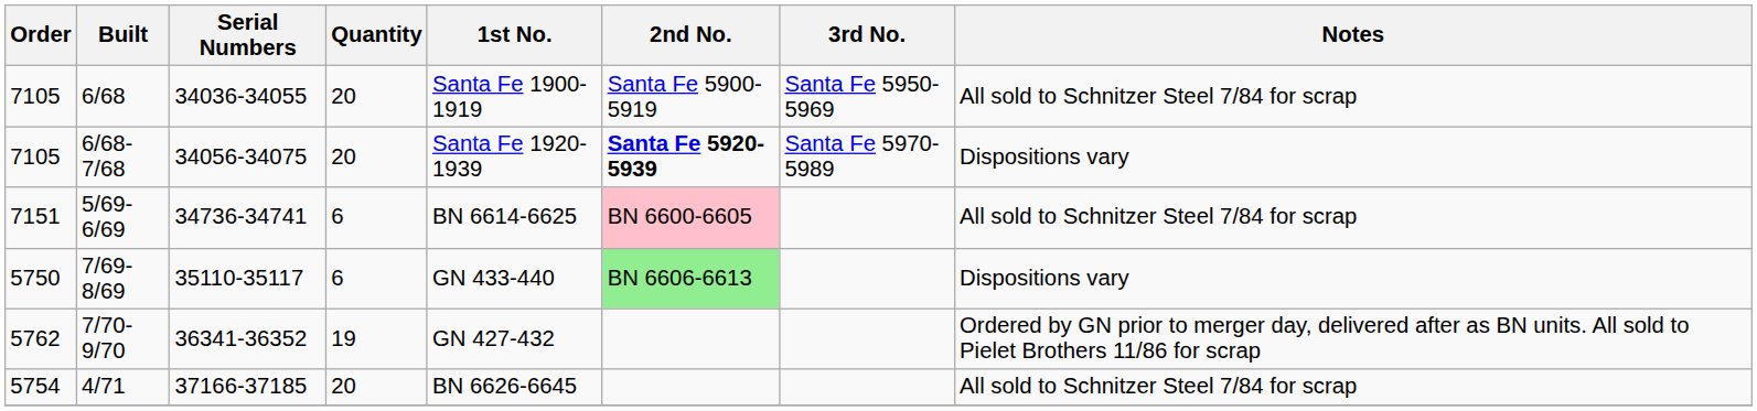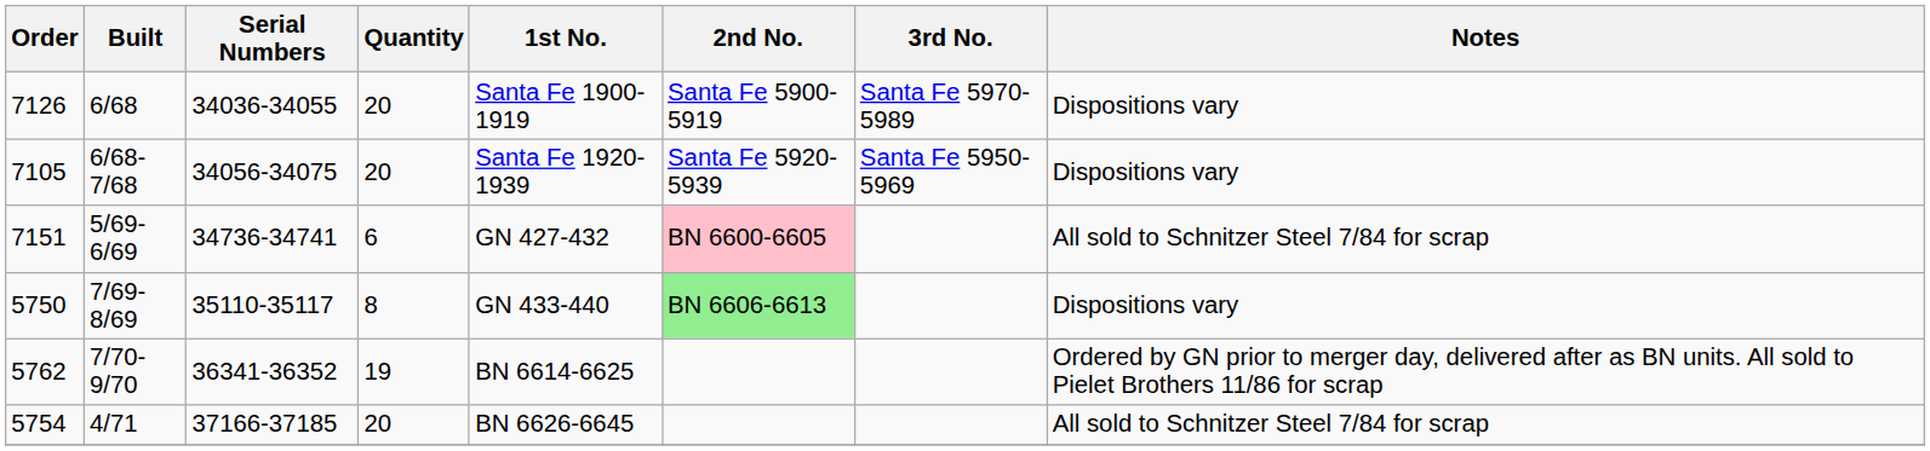6/68 | Order: 7105 -> 7126
6/68 | 3rd No.: Santa Fe 5950-5969 -> Santa Fe 5970-5989
6/68 | Notes: All sold to Schnitzer Steel 7/84 for scrap -> Dispositions vary
6/68-7/68 | 2nd No.: bold -> normal
6/68-7/68 | 3rd No.: Santa Fe 5970-5989 -> Santa Fe 5950-5969
5/69-6/69 | 1st No.: BN 6614-6625 -> GN 427-432
7/69-8/69 | Quantity: 6 -> 8
7/70-9/70 | 1st No.: GN 427-432 -> BN 6614-6625
